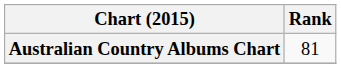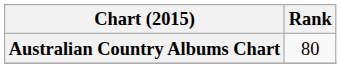Australian Country Albums Chart | Rank: 81 -> 80
